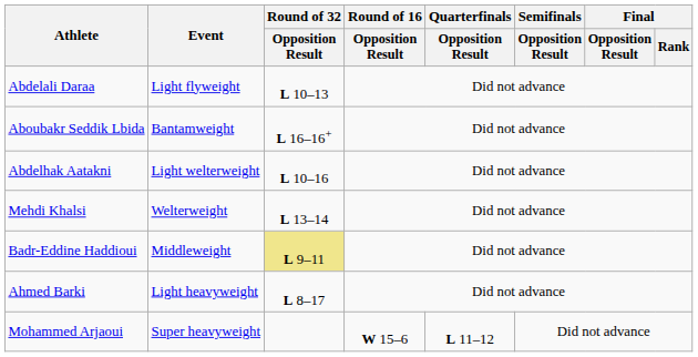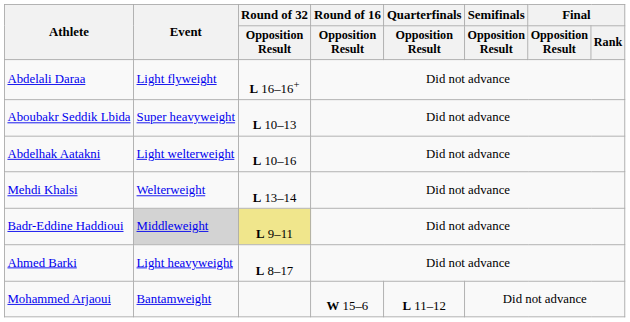Abdelali Daraa | Round of 32 / Opposition Result: L 10–13 -> L 16–16+
Aboubakr Seddik Lbida | Event: Bantamweight -> Super heavyweight
Aboubakr Seddik Lbida | Round of 32 / Opposition Result: L 16–16+ -> L 10–13
Badr-Eddine Haddioui | Event: no background -> lightgrey background
Mohammed Arjaoui | Event: Super heavyweight -> Bantamweight
